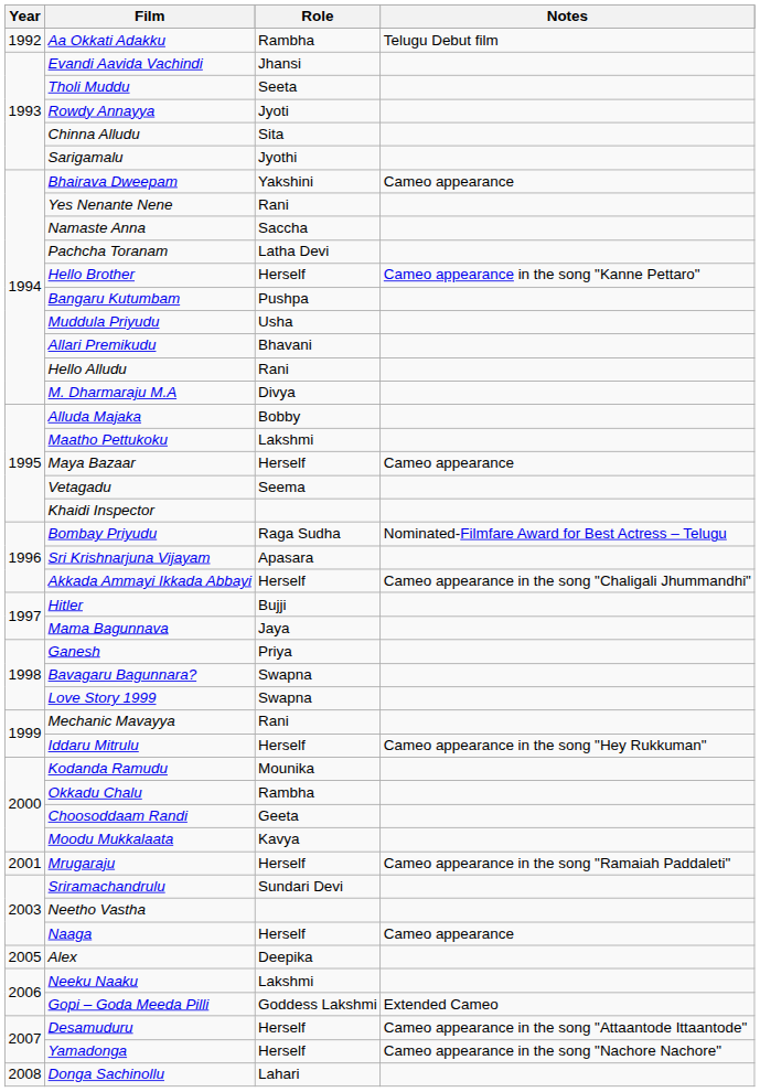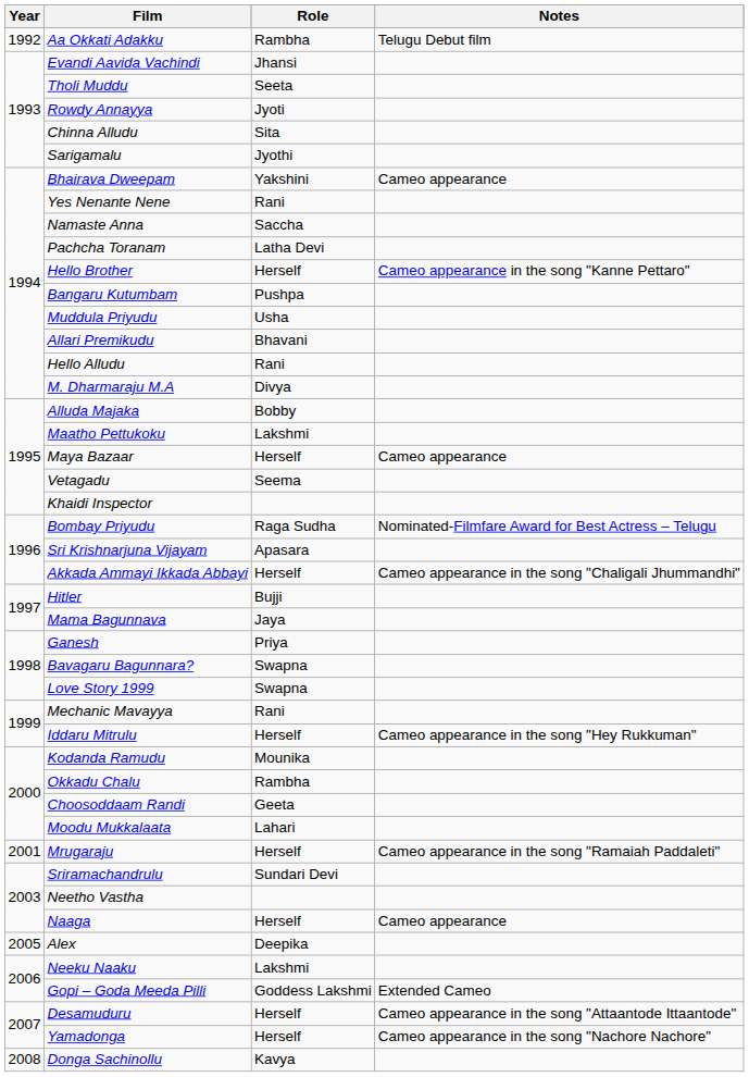Moodu Mukkalaata | Role: Kavya -> Lahari
Donga Sachinollu | Role: Lahari -> Kavya
